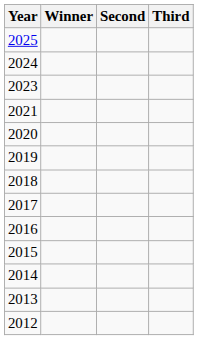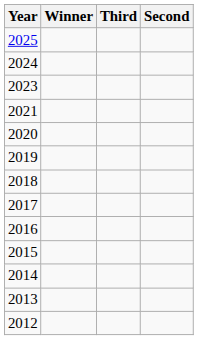columns swapped: Second <-> Third
